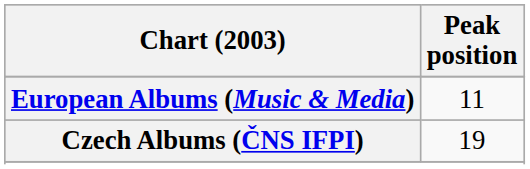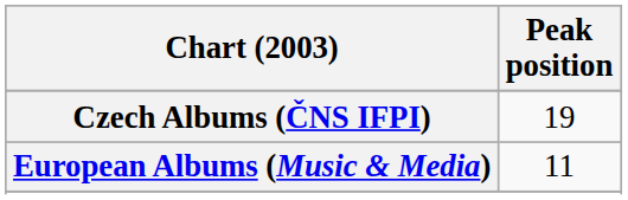rows swapped: Czech Albums (ČNS IFPI) <-> European Albums (Music & Media)
